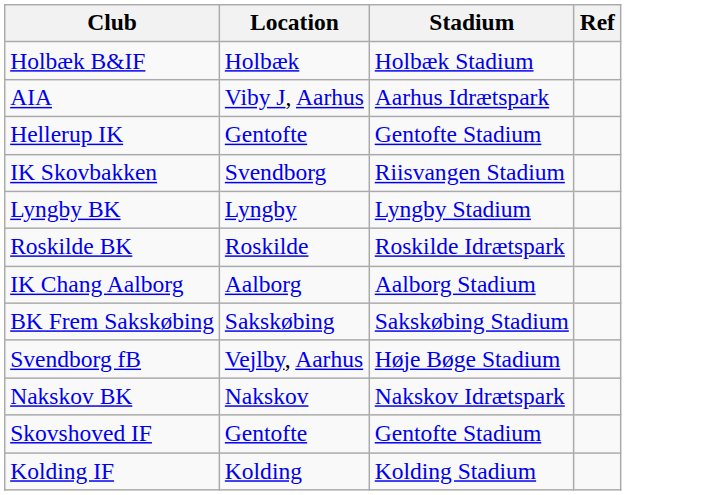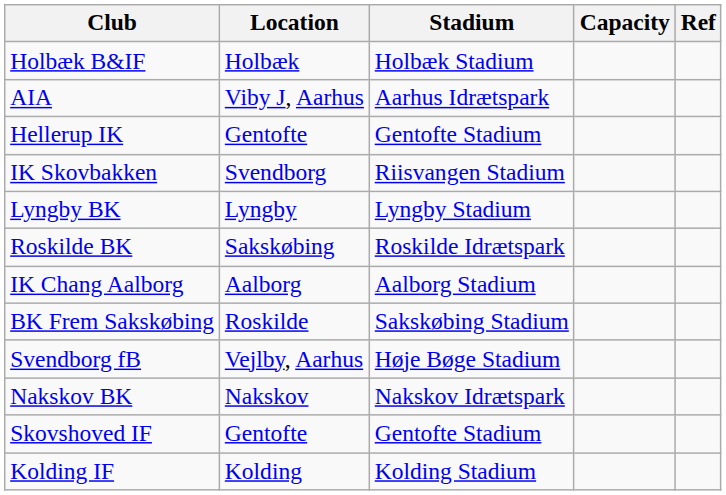+ column: Capacity
Roskilde BK | Location: Roskilde -> Sakskøbing
BK Frem Sakskøbing | Location: Sakskøbing -> Roskilde
